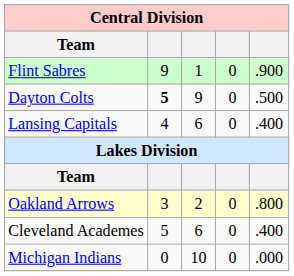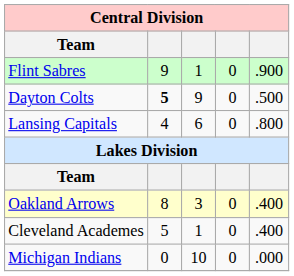Lansing Capitals | column 5: .400 -> .800
Oakland Arrows | column 2: 3 -> 8
Oakland Arrows | column 3: 2 -> 3
Oakland Arrows | column 5: .800 -> .400
Cleveland Academes | column 3: 6 -> 1
